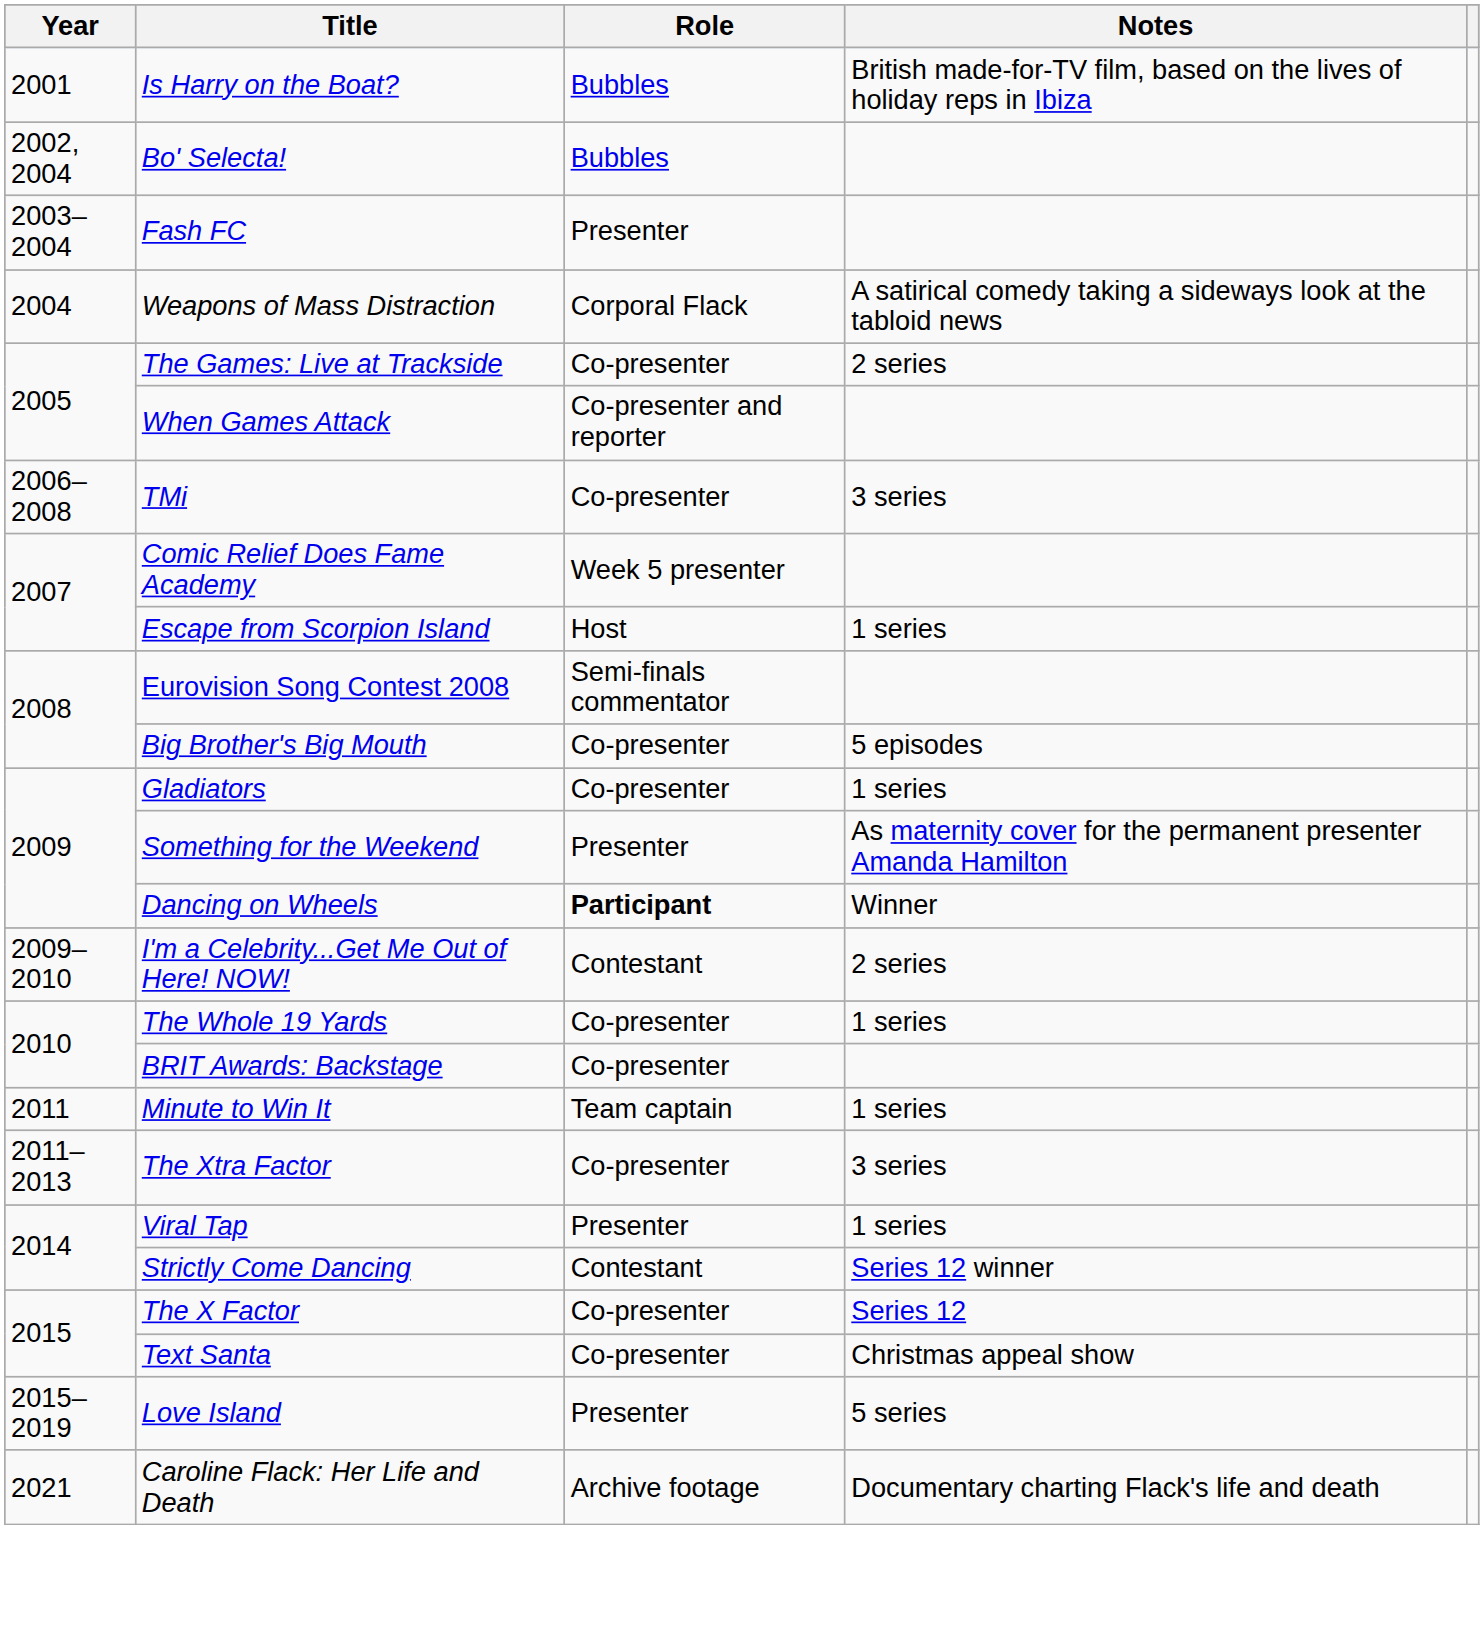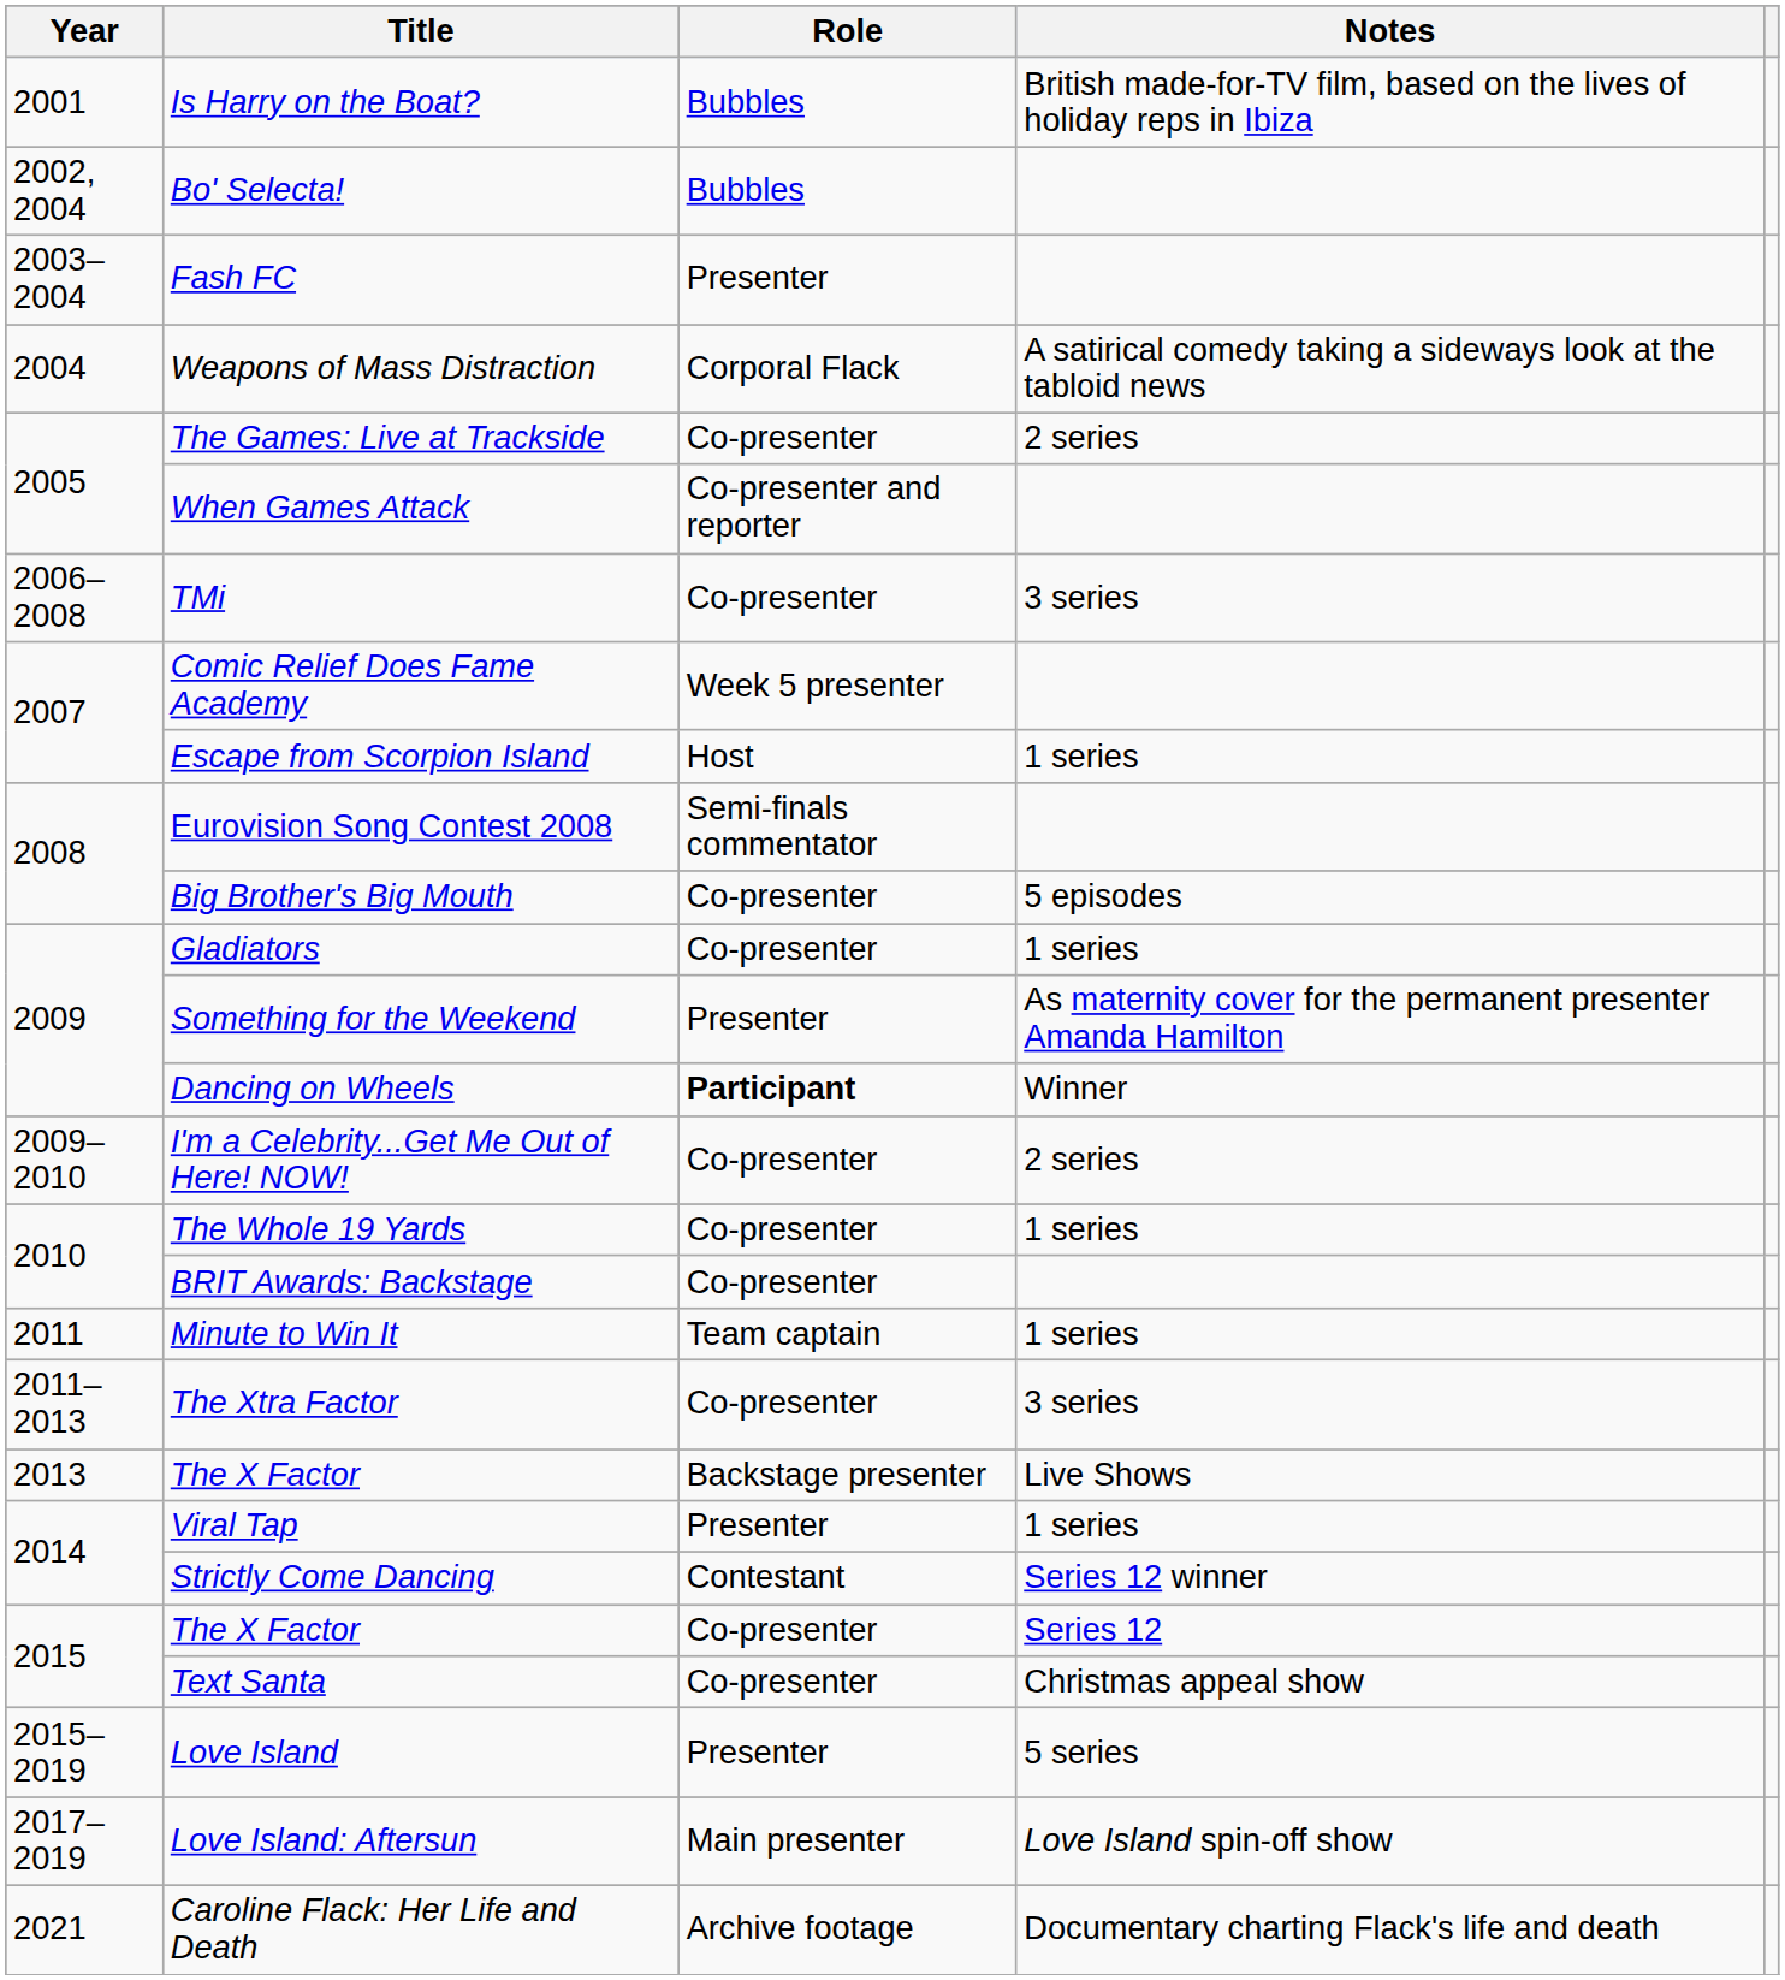I'm a Celebrity...Get Me Out of Here! NOW! | Role: Contestant -> Co-presenter
+ row: 2013 | The X Factor | Backstage presenter | Live Shows
+ row: 2017–2019 | Love Island: Aftersun | Main presenter | Love Island spin-off show
